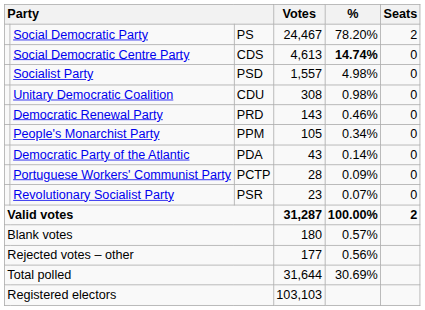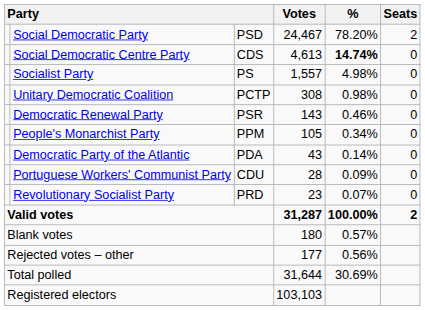Social Democratic Party | column 3: PS -> PSD
Socialist Party | column 3: PSD -> PS
Unitary Democratic Coalition | column 3: CDU -> PCTP
Democratic Renewal Party | column 3: PRD -> PSR
Portuguese Workers' Communist Party | column 3: PCTP -> CDU
Revolutionary Socialist Party | column 3: PSR -> PRD
